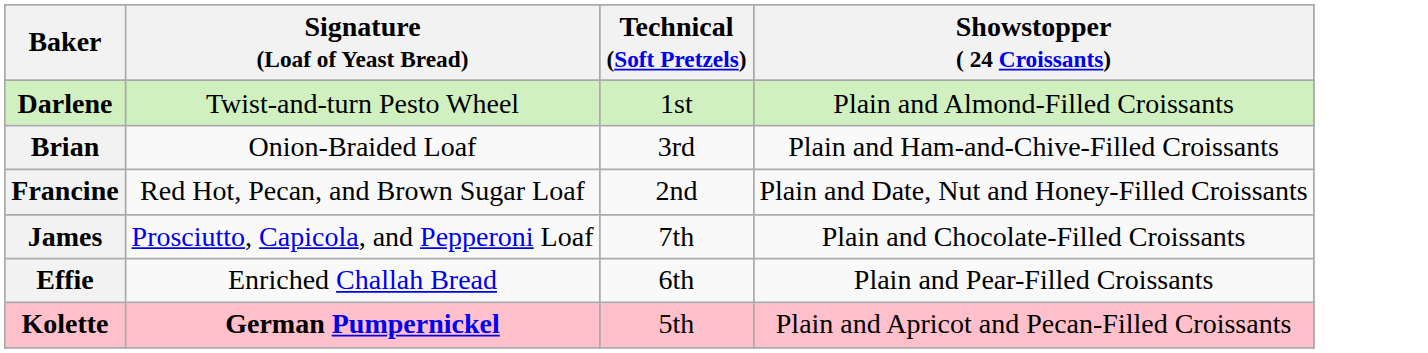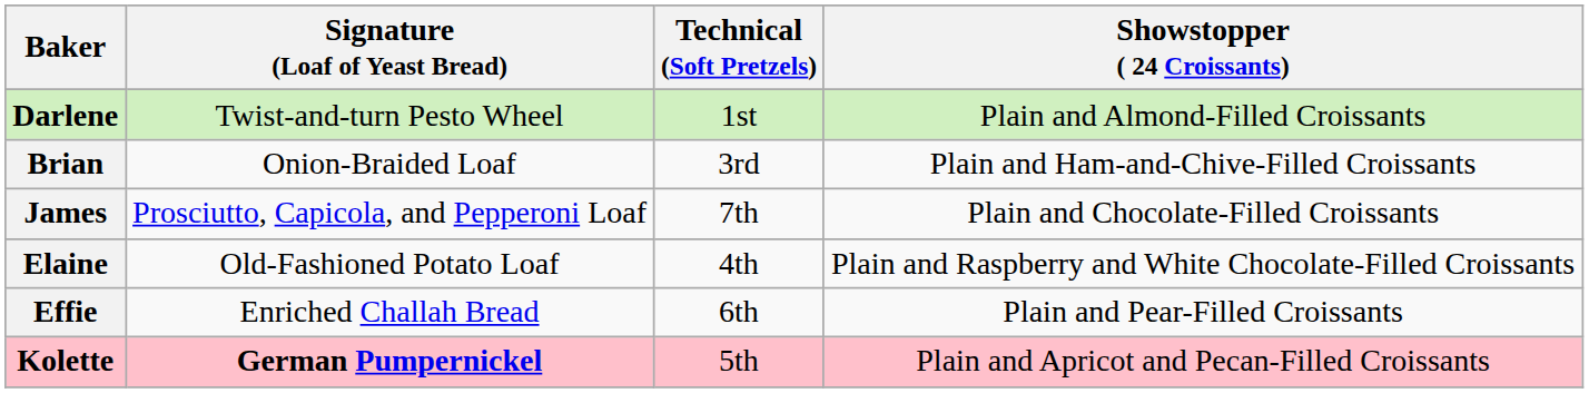- row: Francine | Red Hot, Pecan, and Brown Sugar Loaf | 2nd | Plain and Date, Nut and Honey-Filled Croissants
+ row: Elaine | Old-Fashioned Potato Loaf | 4th | Plain and Raspberry and White Chocolate-Filled Croissants
